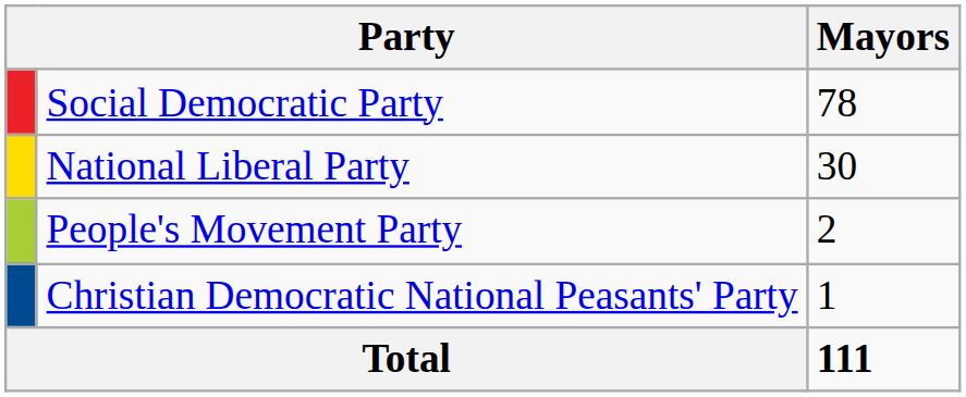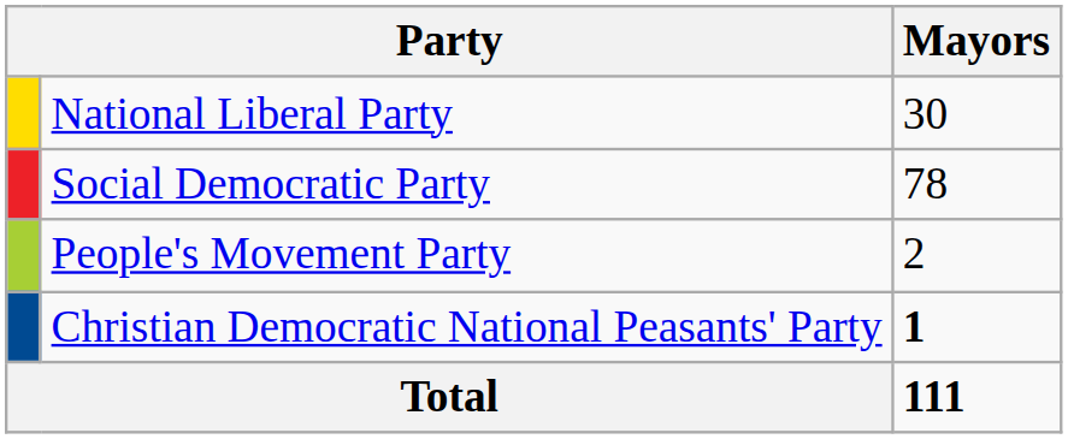rows swapped: Social Democratic Party <-> National Liberal Party
Christian Democratic National Peasants' Party | Mayors: normal -> bold
